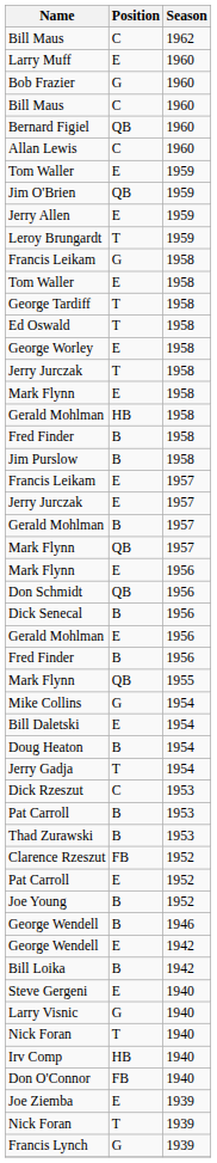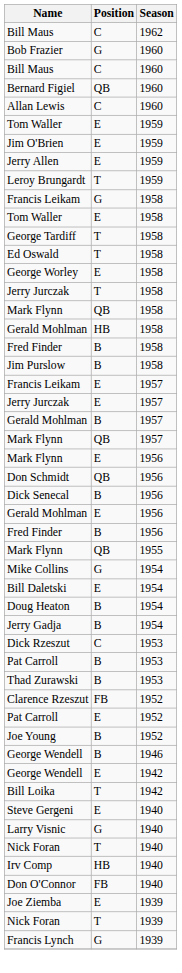- row: Larry Muff | E | 1960
Jim O'Brien | Position: QB -> E
Mark Flynn / 1958 | Position: E -> QB
Jerry Gadja | Position: T -> B
Bill Loika | Position: B -> T
